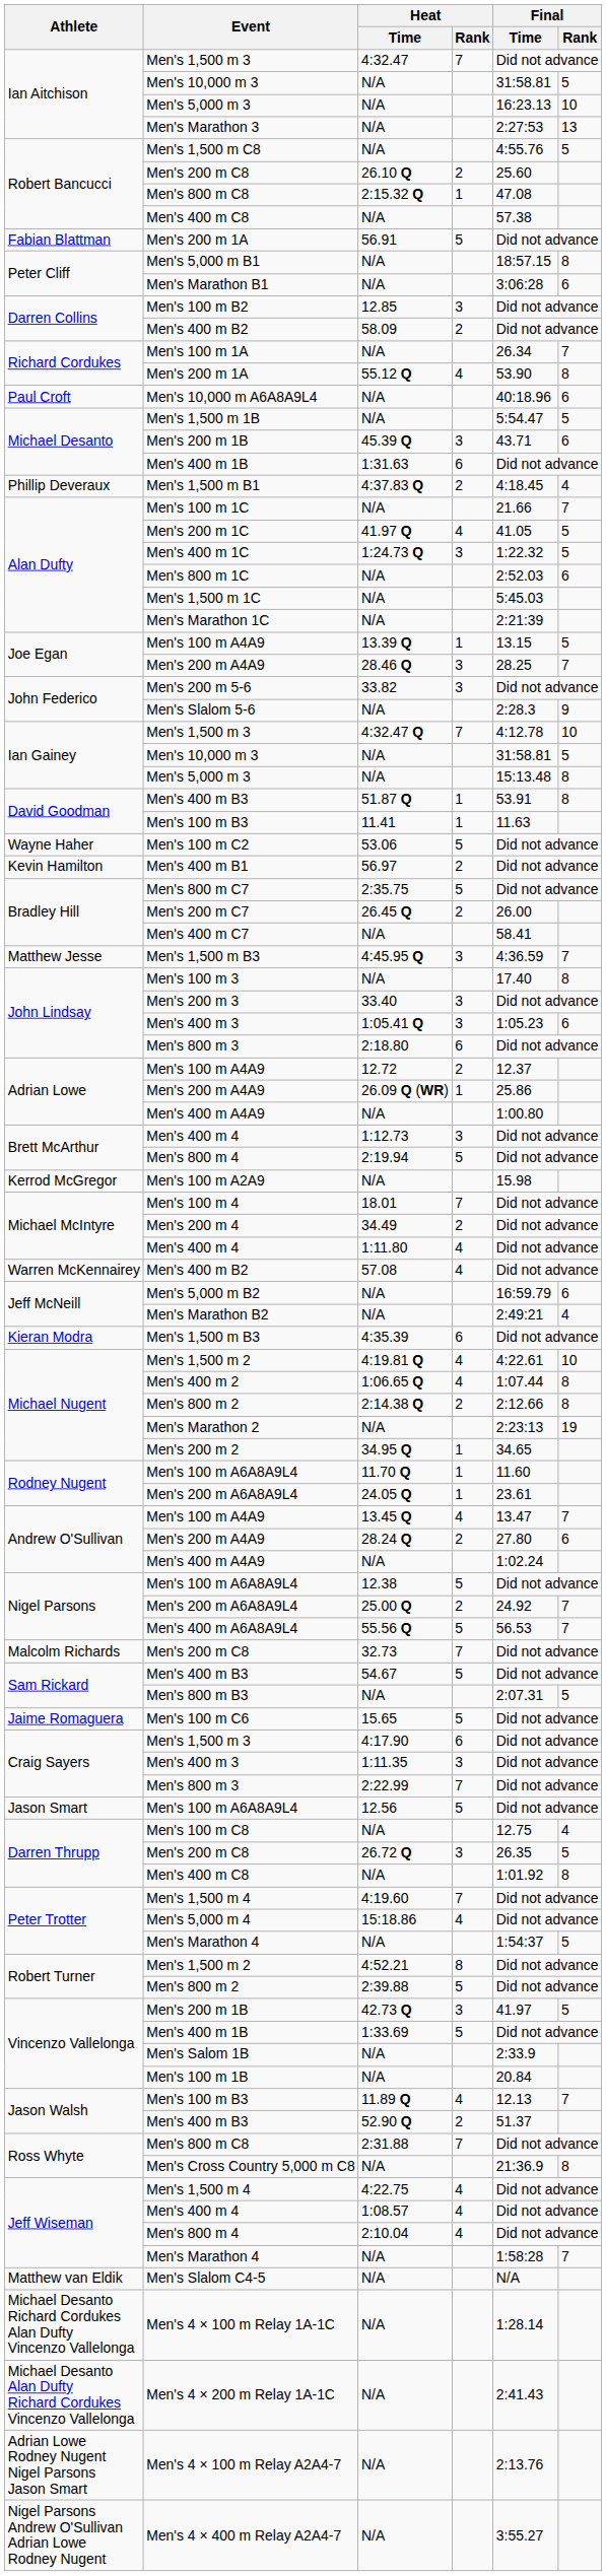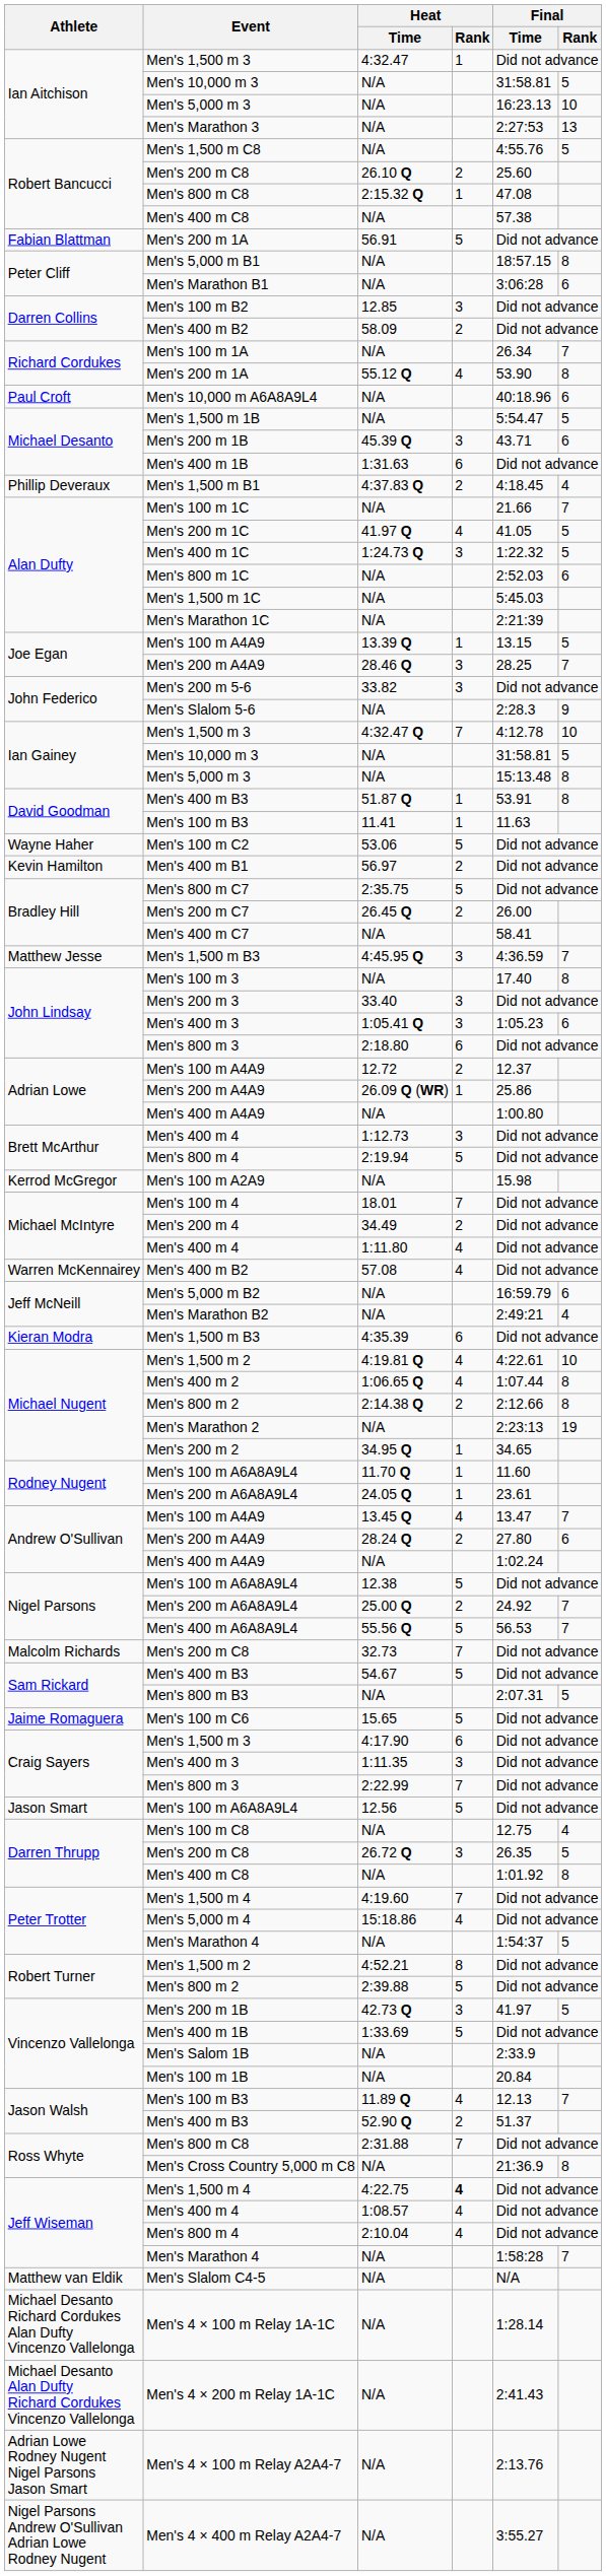Ian Aitchison / Men's 1,500 m 3 | Heat / Rank: 7 -> 1
Jeff Wiseman / Men's 1,500 m 4 | Heat / Rank: normal -> bold
